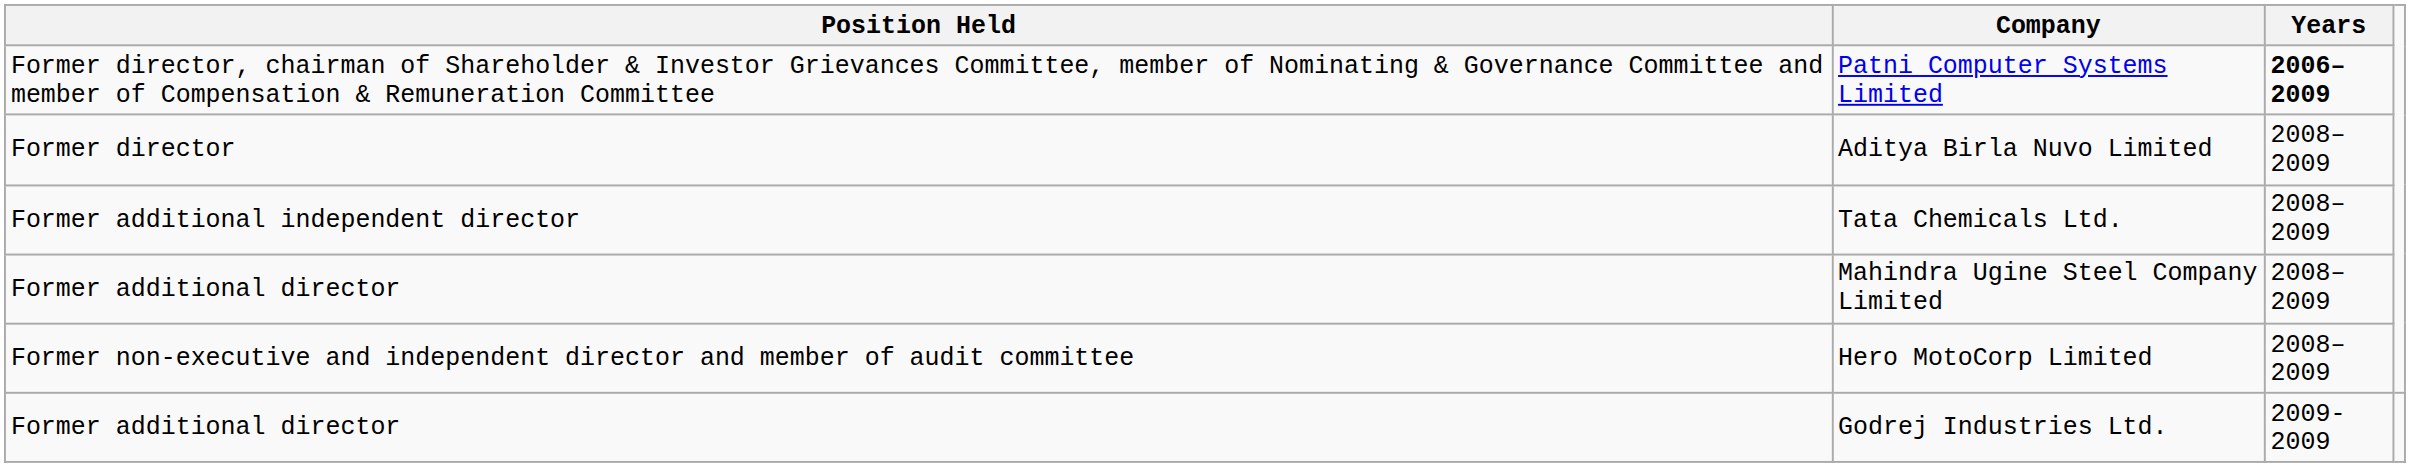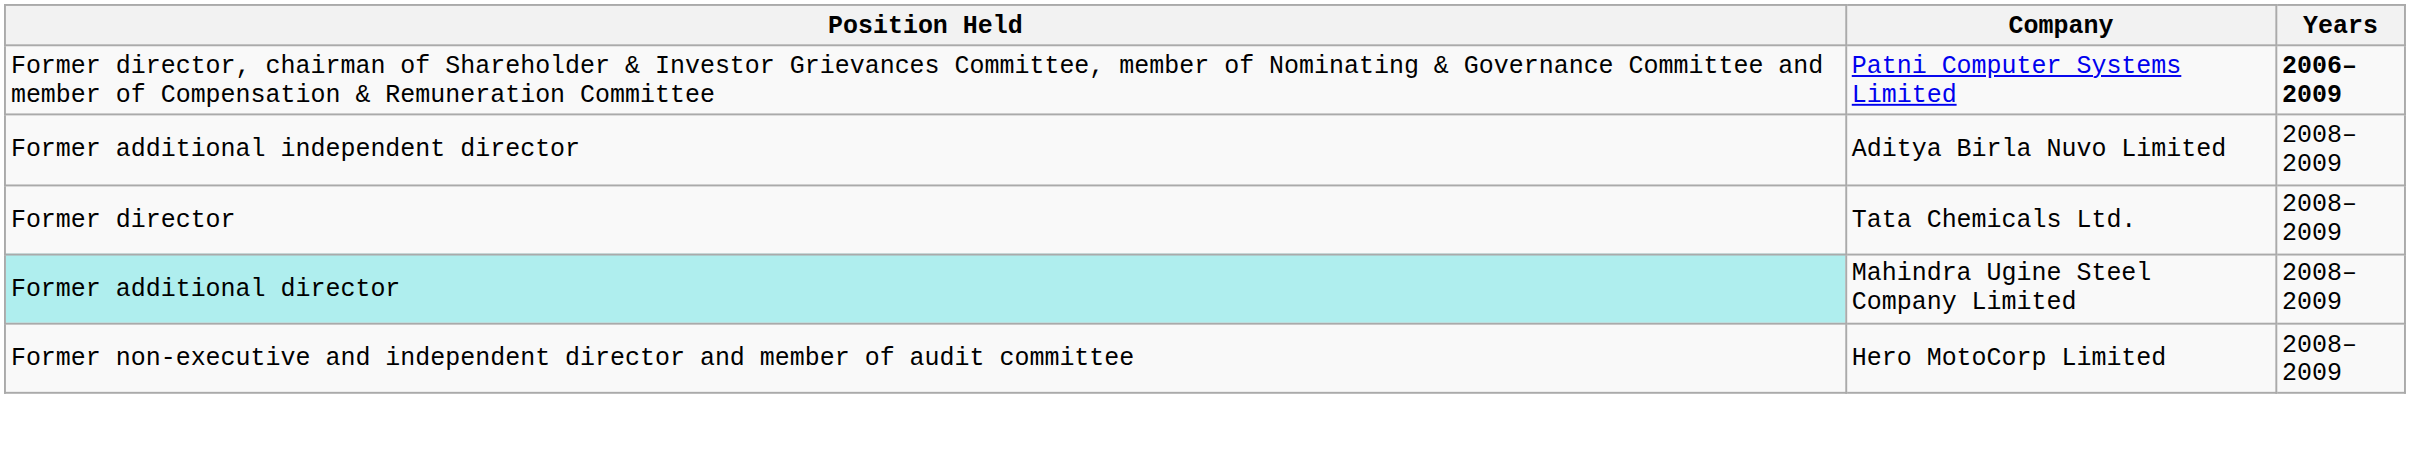Aditya Birla Nuvo Limited | Position Held: Former director -> Former additional independent director
Tata Chemicals Ltd. | Position Held: Former additional independent director -> Former director
Mahindra Ugine Steel Company Limited | Position Held: no background -> paleturquoise background
- row: Former additional director | Godrej Industries Ltd. | 2009-2009
